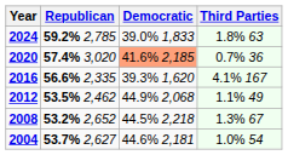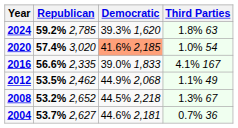2024 | Democratic: 39.0% 1,833 -> 39.3% 1,620
2020 | Third Parties: 0.7% 36 -> 1.0% 54
2016 | Democratic: 39.3% 1,620 -> 39.0% 1,833
2004 | Third Parties: 1.0% 54 -> 0.7% 36
